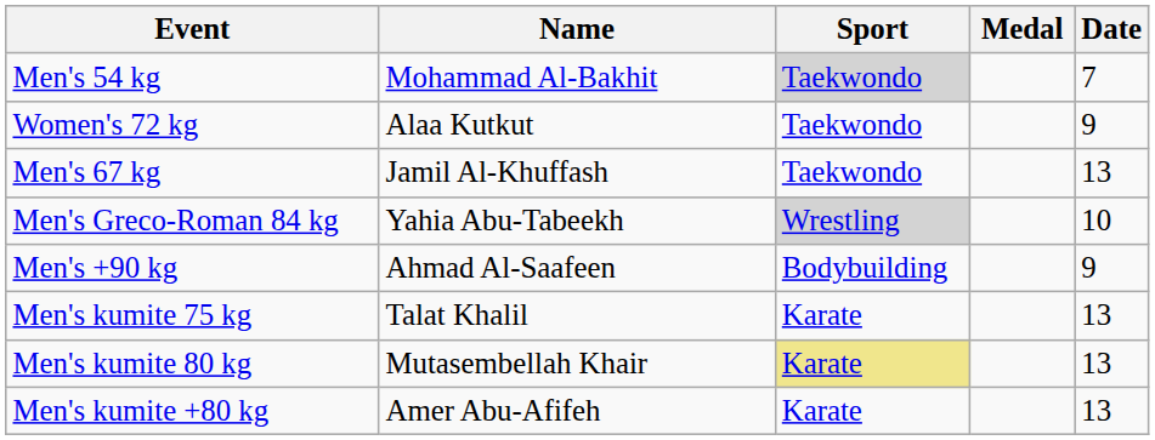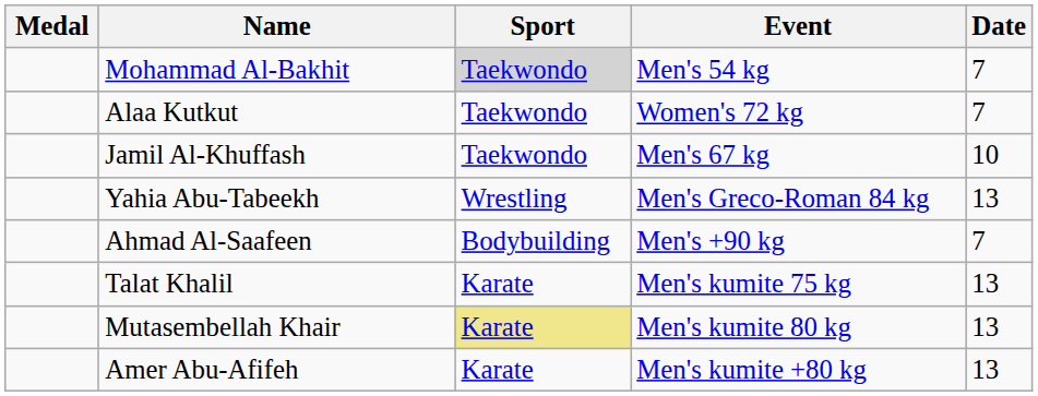columns swapped: Medal <-> Event
Alaa Kutkut | Date: 9 -> 7
Jamil Al-Khuffash | Date: 13 -> 10
Yahia Abu-Tabeekh | Sport: lightgrey background -> no background
Yahia Abu-Tabeekh | Date: 10 -> 13
Ahmad Al-Saafeen | Date: 9 -> 7
